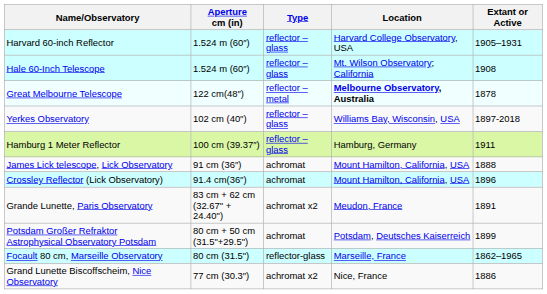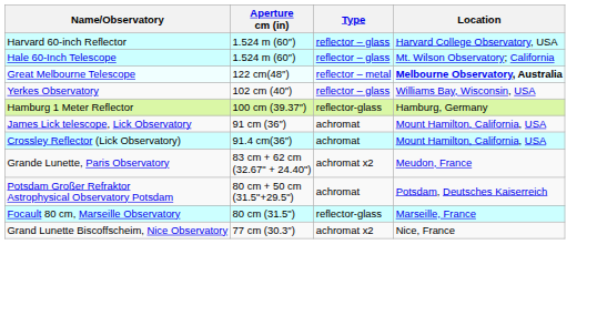- column: Extant or Active | 1905–1931 | 1908 | 1878 | 1897-2018 | 1911 | 1888 | 1896 | 1891 | 1899 | 1862–1965 | 1886
Hamburg 1 Meter Reflector | Type: reflector – glass -> reflector-glass
